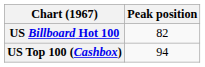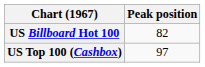US Top 100 (Cashbox) | Peak position: 94 -> 97
